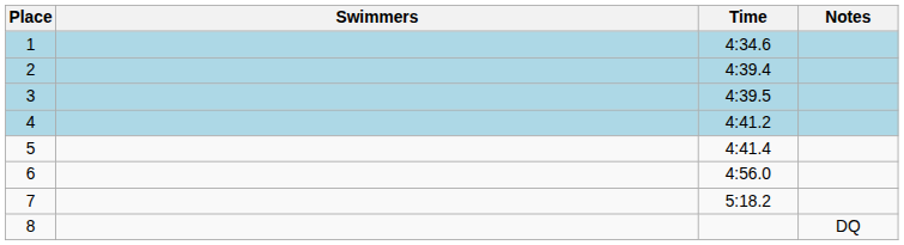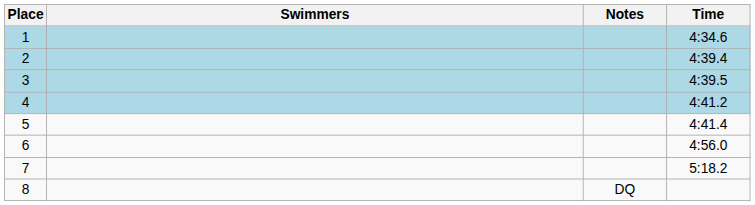columns swapped: Time <-> Notes
